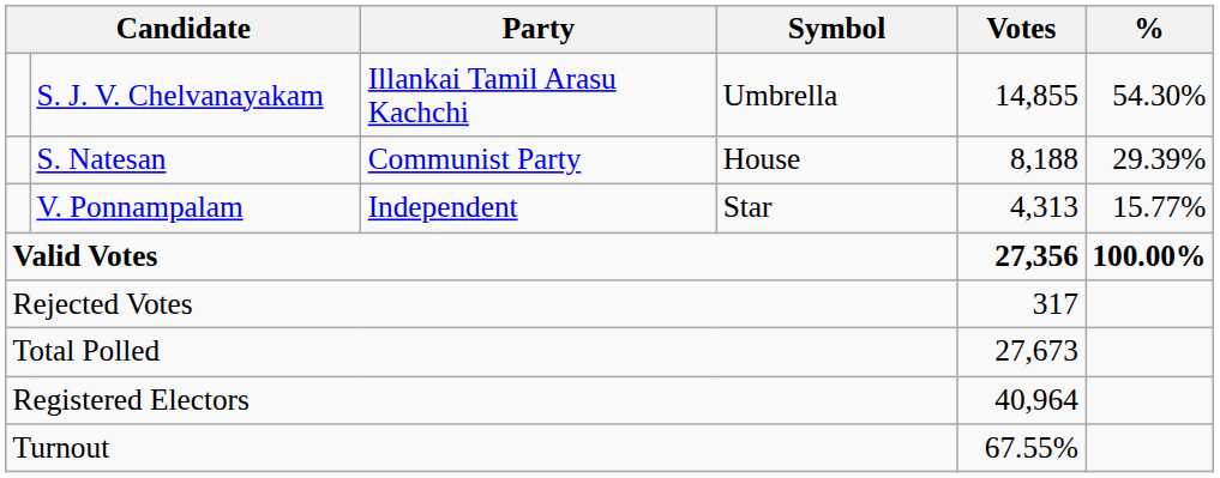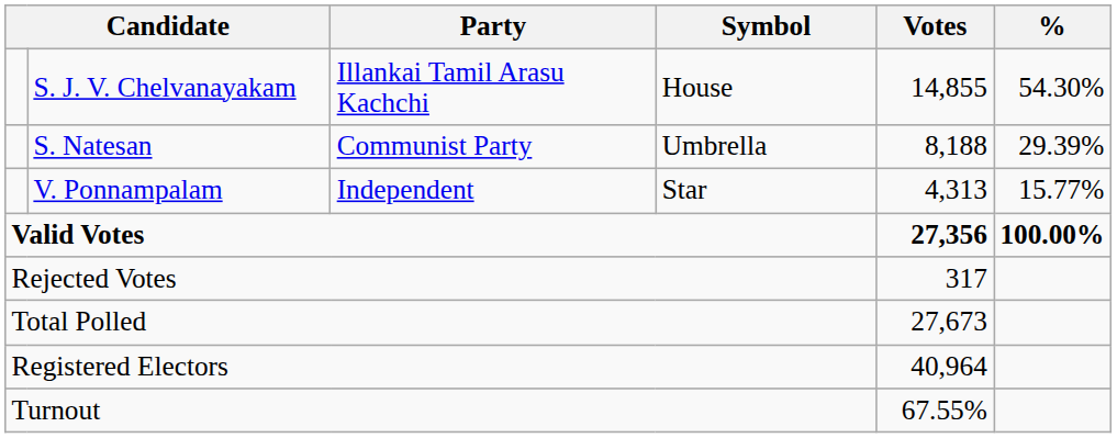S. J. V. Chelvanayakam | Symbol: Umbrella -> House
S. Natesan | Symbol: House -> Umbrella
